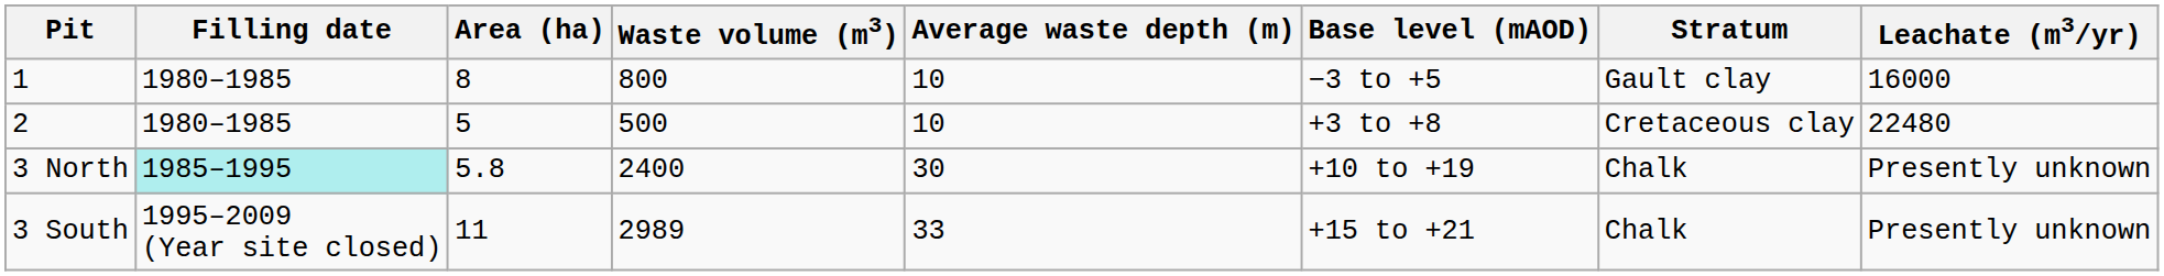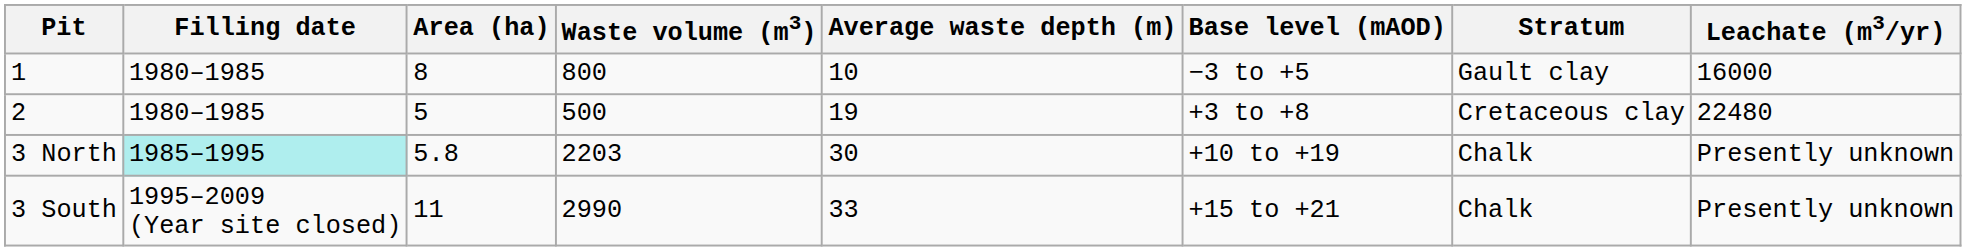2 | Average waste depth (m): 10 -> 19
3 North | Waste volume (m3): 2400 -> 2203
3 South | Waste volume (m3): 2989 -> 2990
